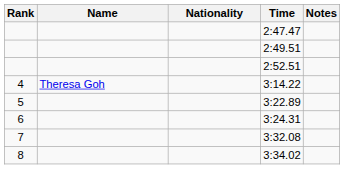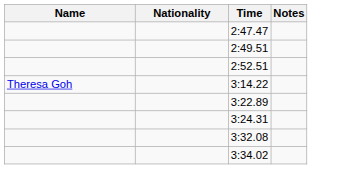- column: Rank | 4 | 5 | 6 | 7 | 8
